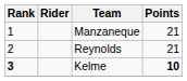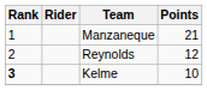Reynolds | Points: 21 -> 12
Kelme | Points: bold -> normal
